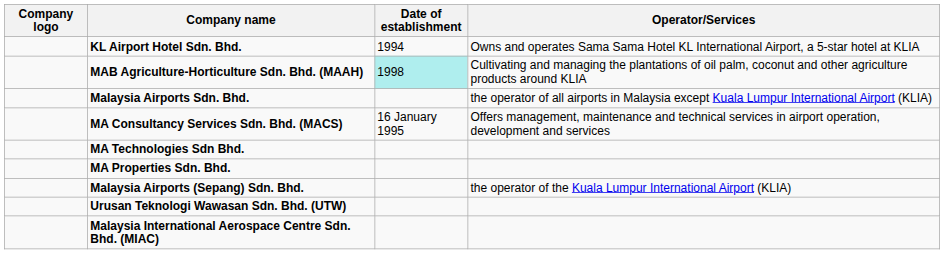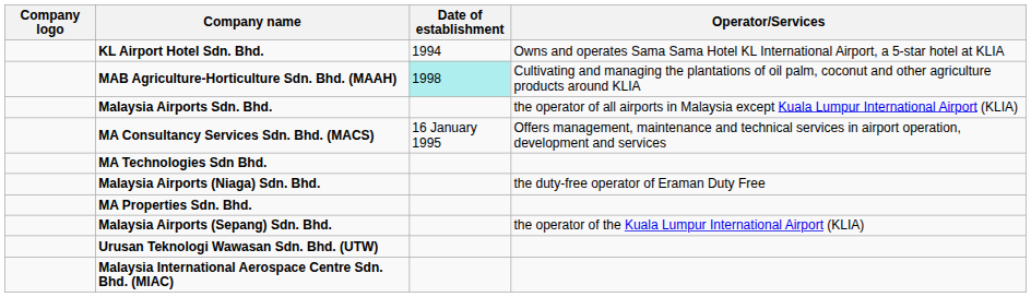+ row: Malaysia Airports (Niaga) Sdn. Bhd. | the duty-free operator of Eraman Duty Free
